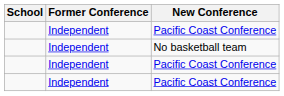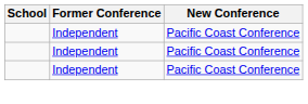- row: Independent | No basketball team
